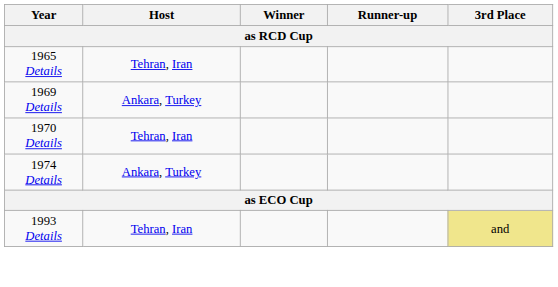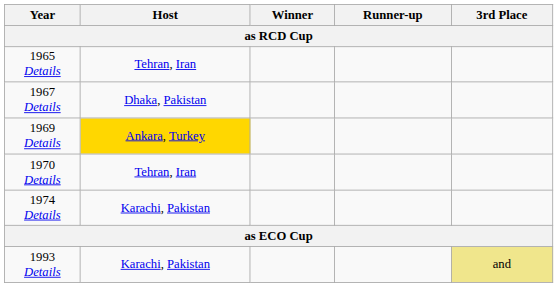+ row: 1967 Details | Dhaka, Pakistan
1969 Details | Host: no background -> gold background
1974 Details | Host: Ankara, Turkey -> Karachi, Pakistan
1993 Details | Host: Tehran, Iran -> Karachi, Pakistan
